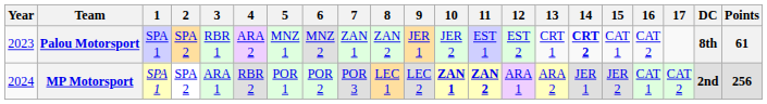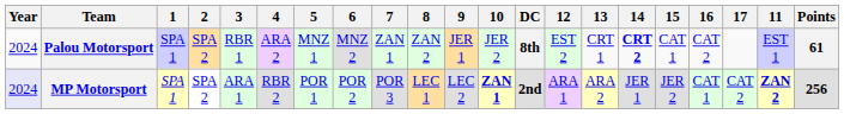columns swapped: 11 <-> DC
Palou Motorsport | Year: 2023 -> 2024
MP Motorsport | Year: no background -> lavender background
